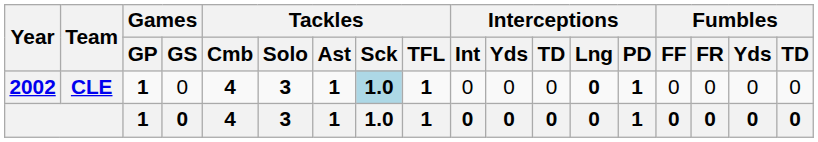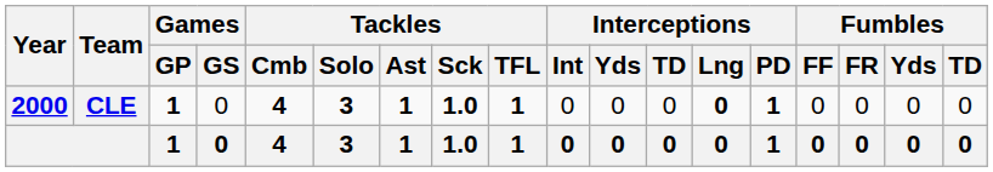CLE | Year: 2002 -> 2000
CLE | Tackles / Sck: lightblue background -> no background
